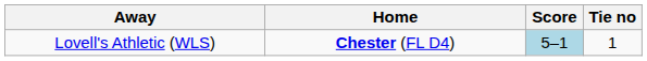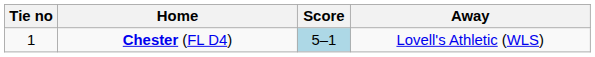columns swapped: Tie no <-> Away
